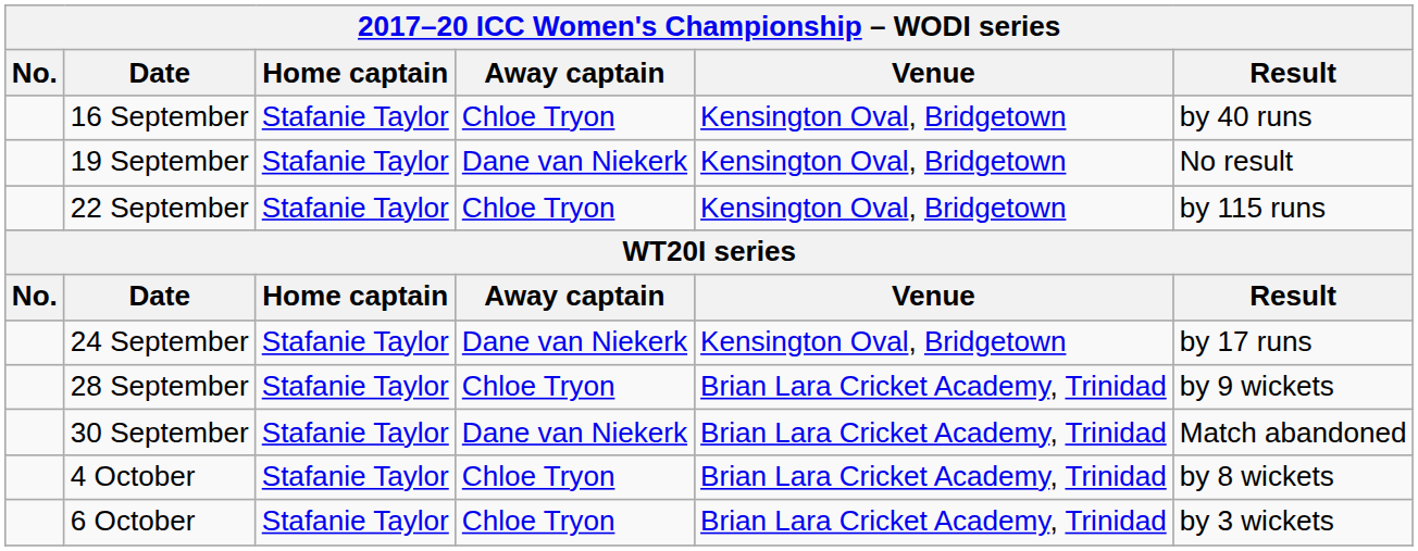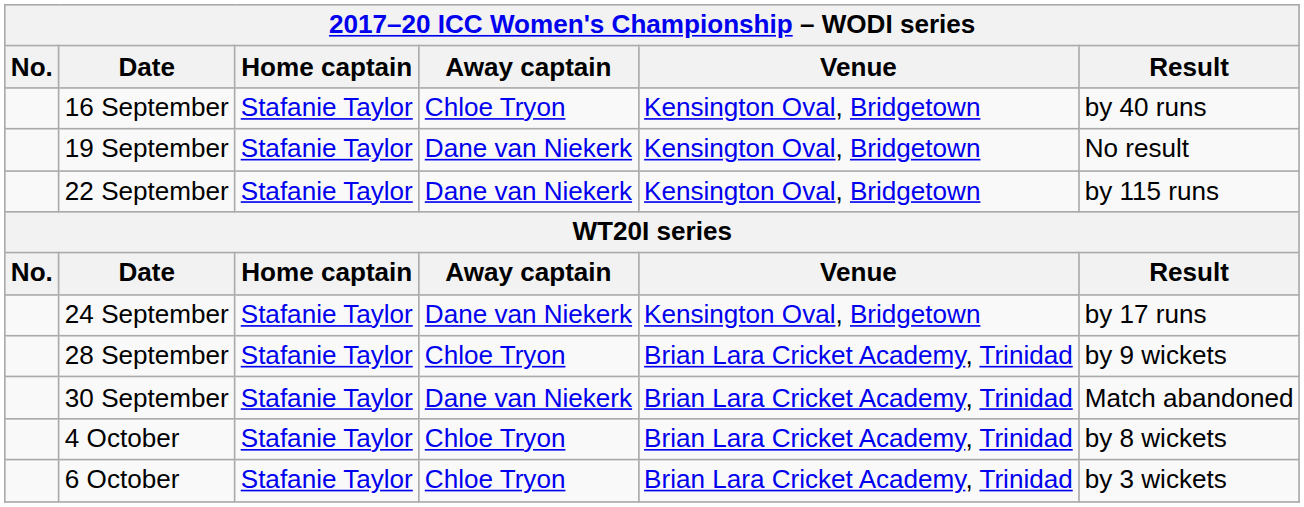22 September | Away captain: Chloe Tryon -> Dane van Niekerk
